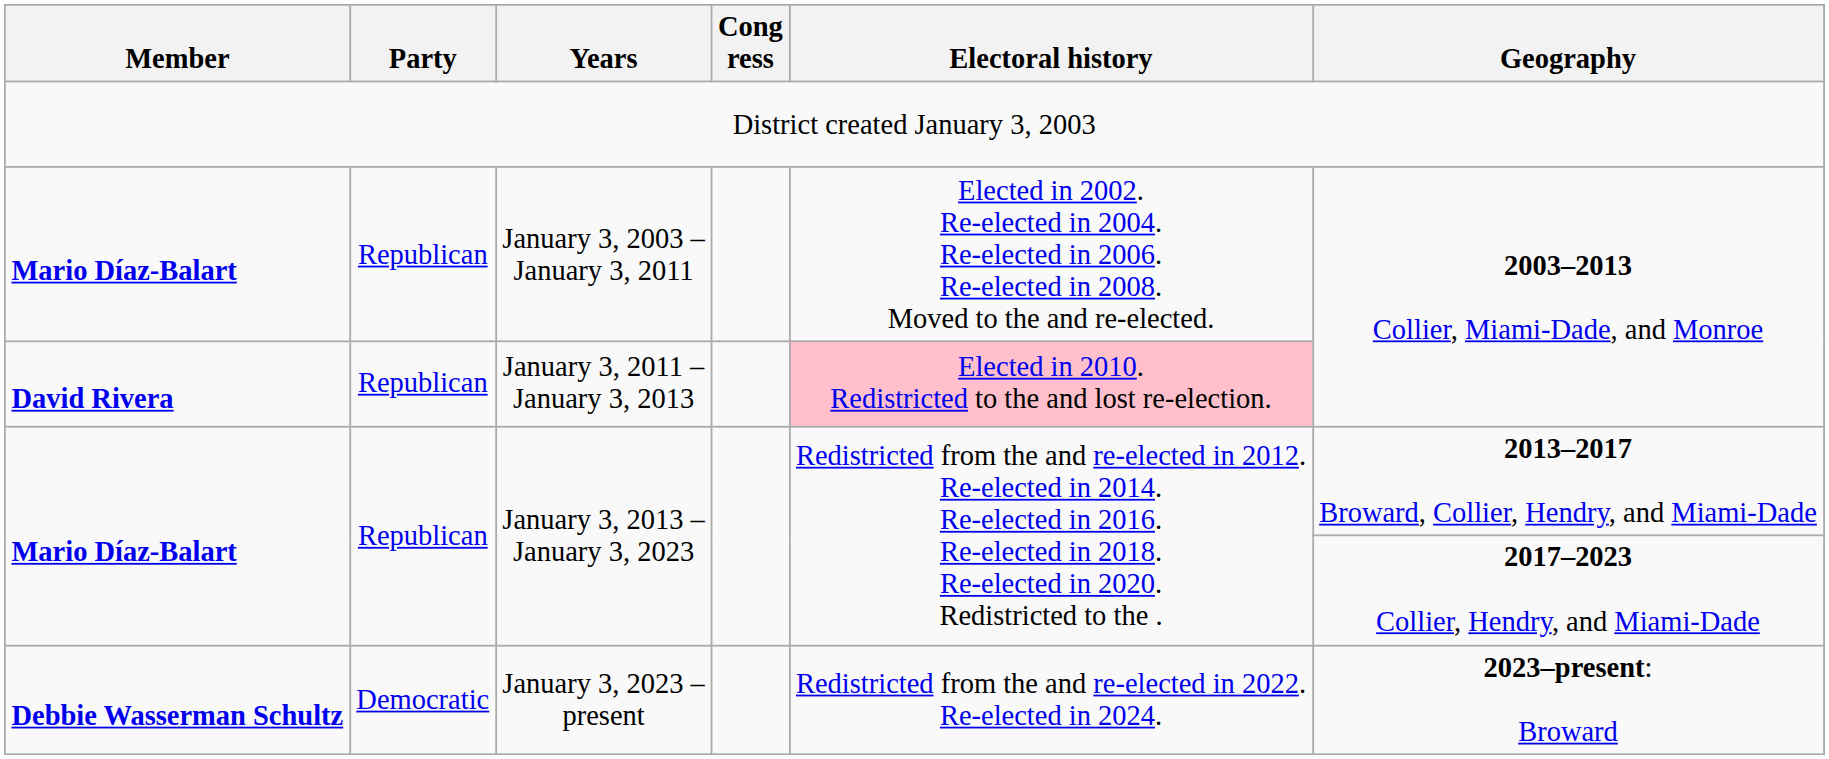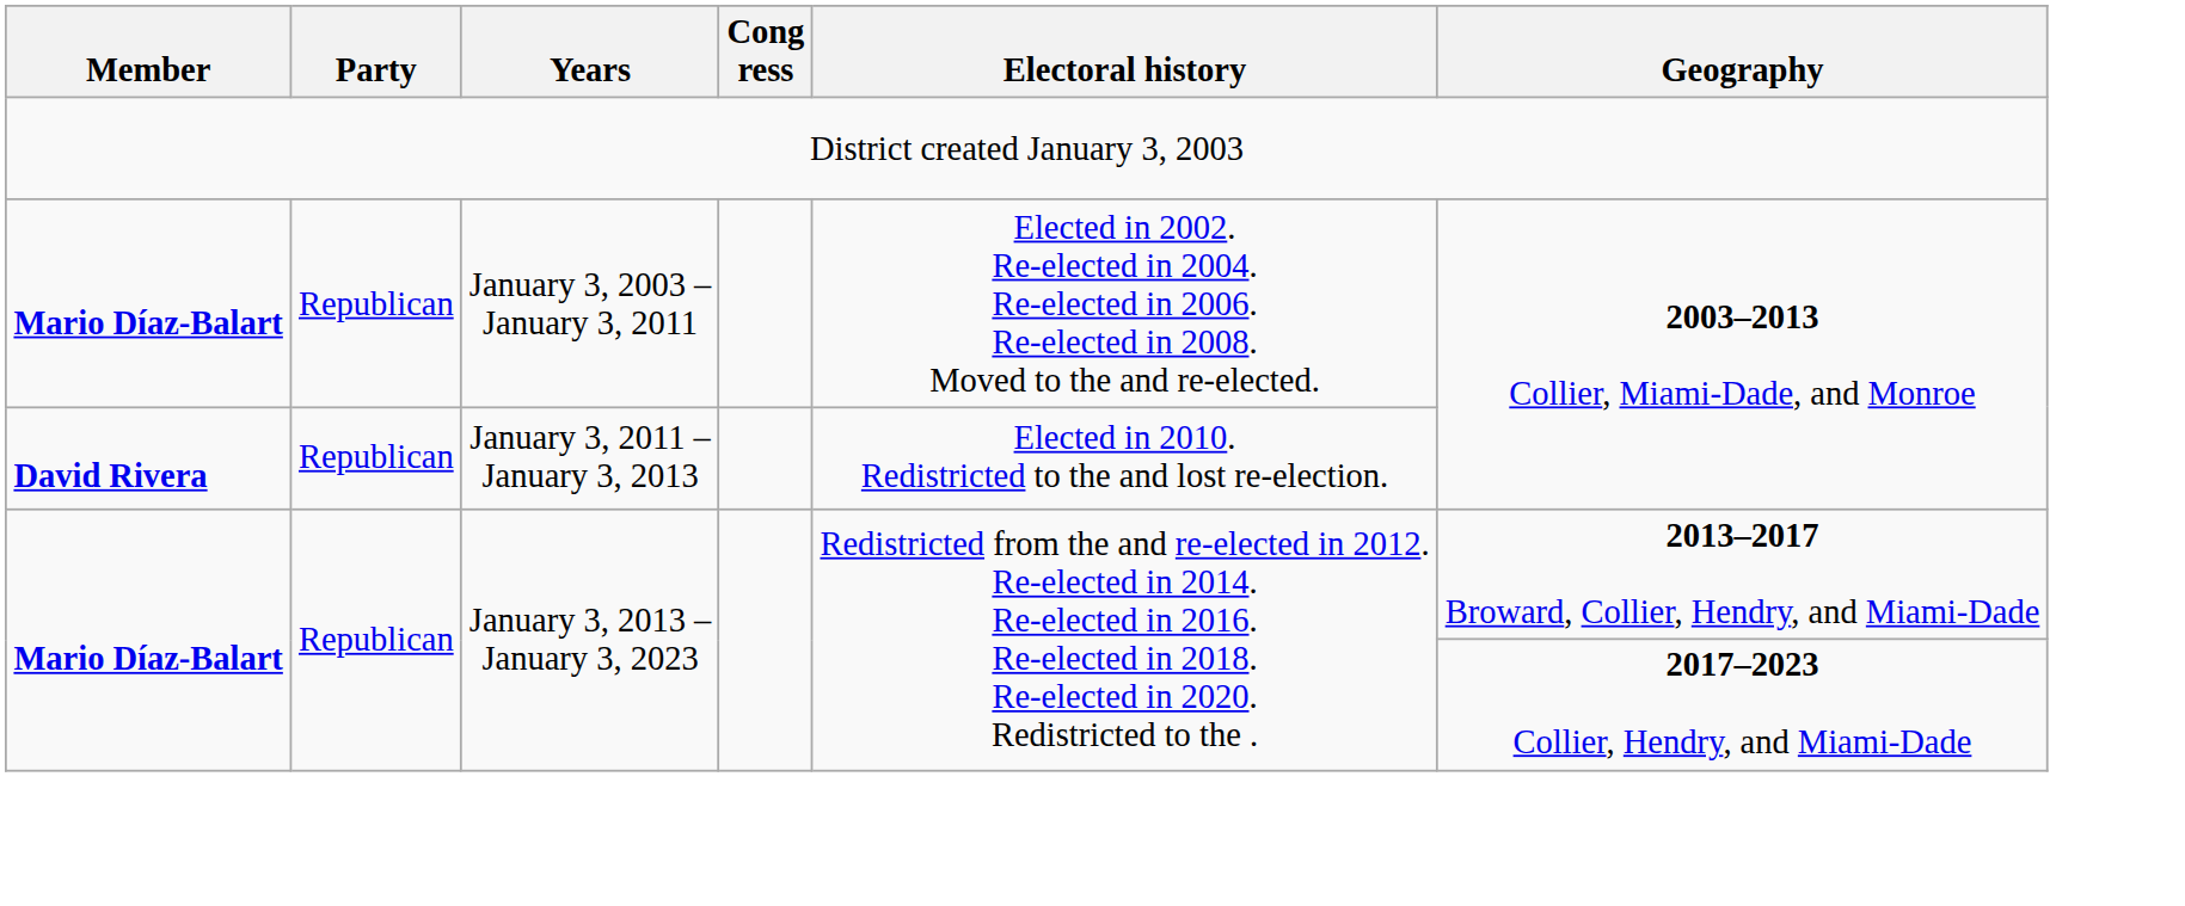January 3, 2011 – January 3, 2013 | Electoral history: pink background -> no background
- row: Debbie Wasserman Schultz | Democratic | January 3, 2023 – present | Redistricted from the and re-elected in 2022. Re-elected in 2024. | 2023–present: Broward
